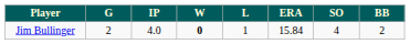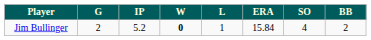Jim Bullinger | IP: 4.0 -> 5.2
